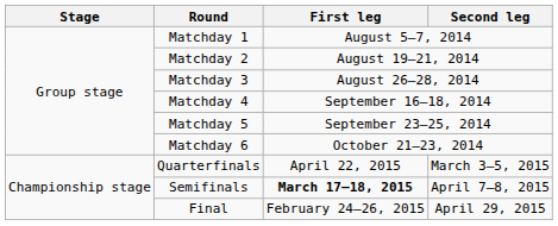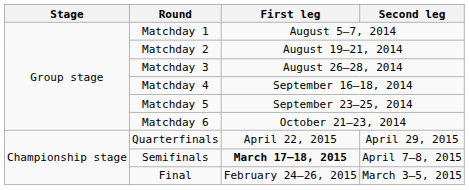Quarterfinals | Second leg: March 3–5, 2015 -> April 29, 2015
Final | Second leg: April 29, 2015 -> March 3–5, 2015
